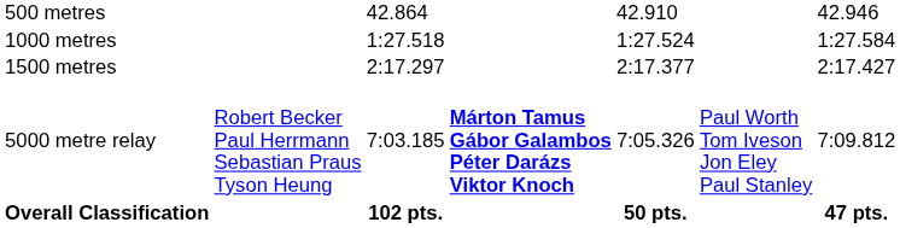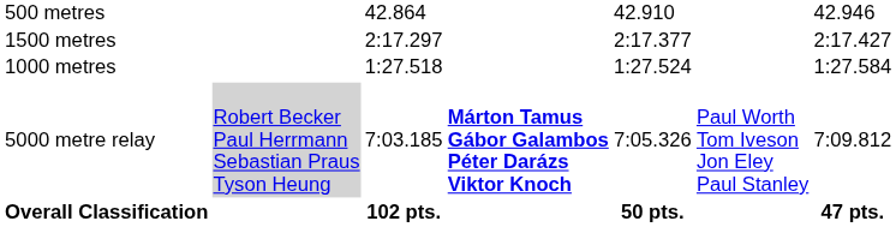rows swapped: 1000 metres <-> 1500 metres
5000 metre relay | column 2: no background -> lightgrey background
